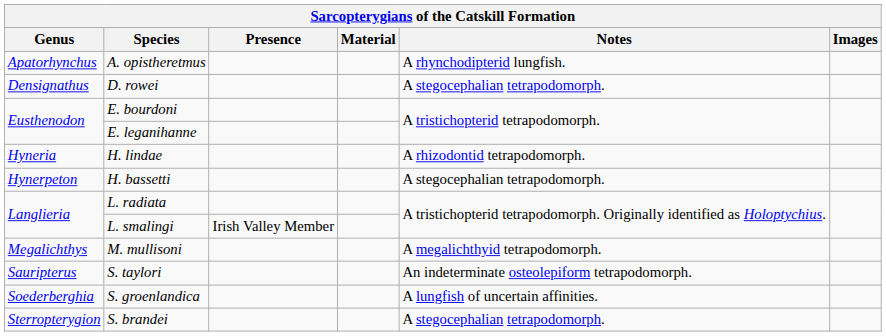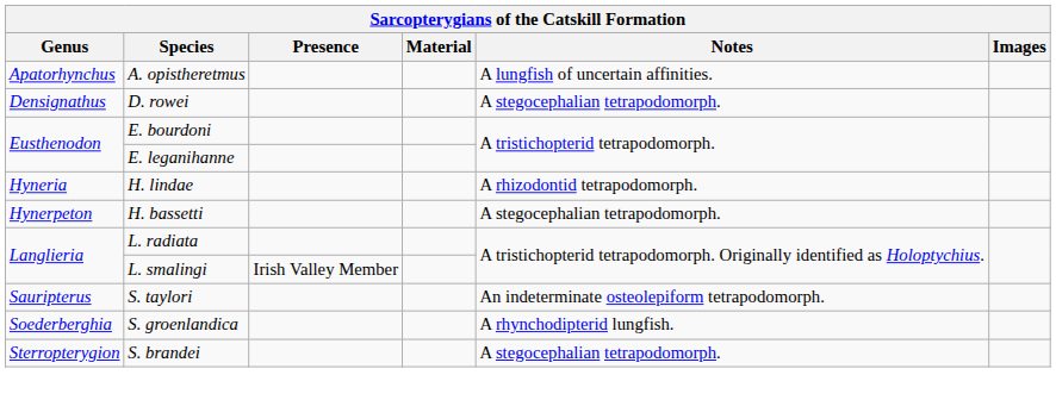A. opistheretmus | Notes: A rhynchodipterid lungfish. -> A lungfish of uncertain affinities.
- row: Megalichthys | M. mullisoni | A megalichthyid tetrapodomorph.
S. groenlandica | Notes: A lungfish of uncertain affinities. -> A rhynchodipterid lungfish.
